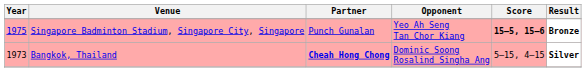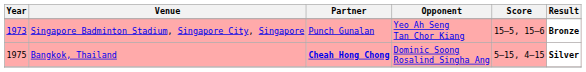Singapore Badminton Stadium, Singapore City, Singapore | Year: 1975 -> 1973
Singapore Badminton Stadium, Singapore City, Singapore | Score: bold -> normal
Bangkok, Thailand | Year: 1973 -> 1975
